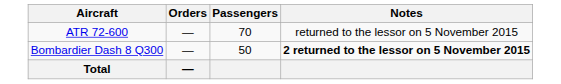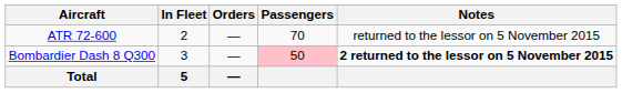+ column: In Fleet | 2 | 3 | 5
Bombardier Dash 8 Q300 | Passengers: no background -> pink background
